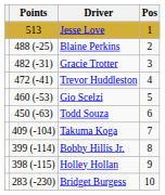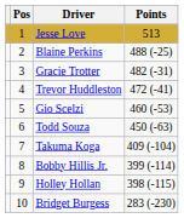columns swapped: Pos <-> Points
